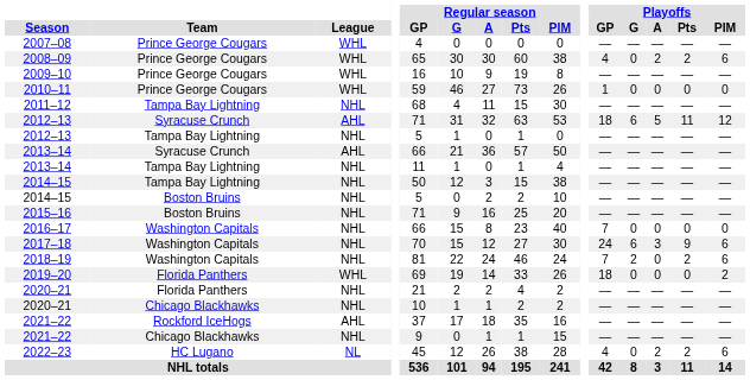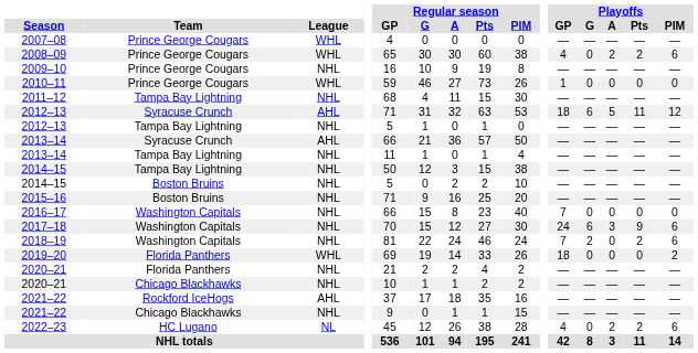2009–10 | League: WHL -> NHL
